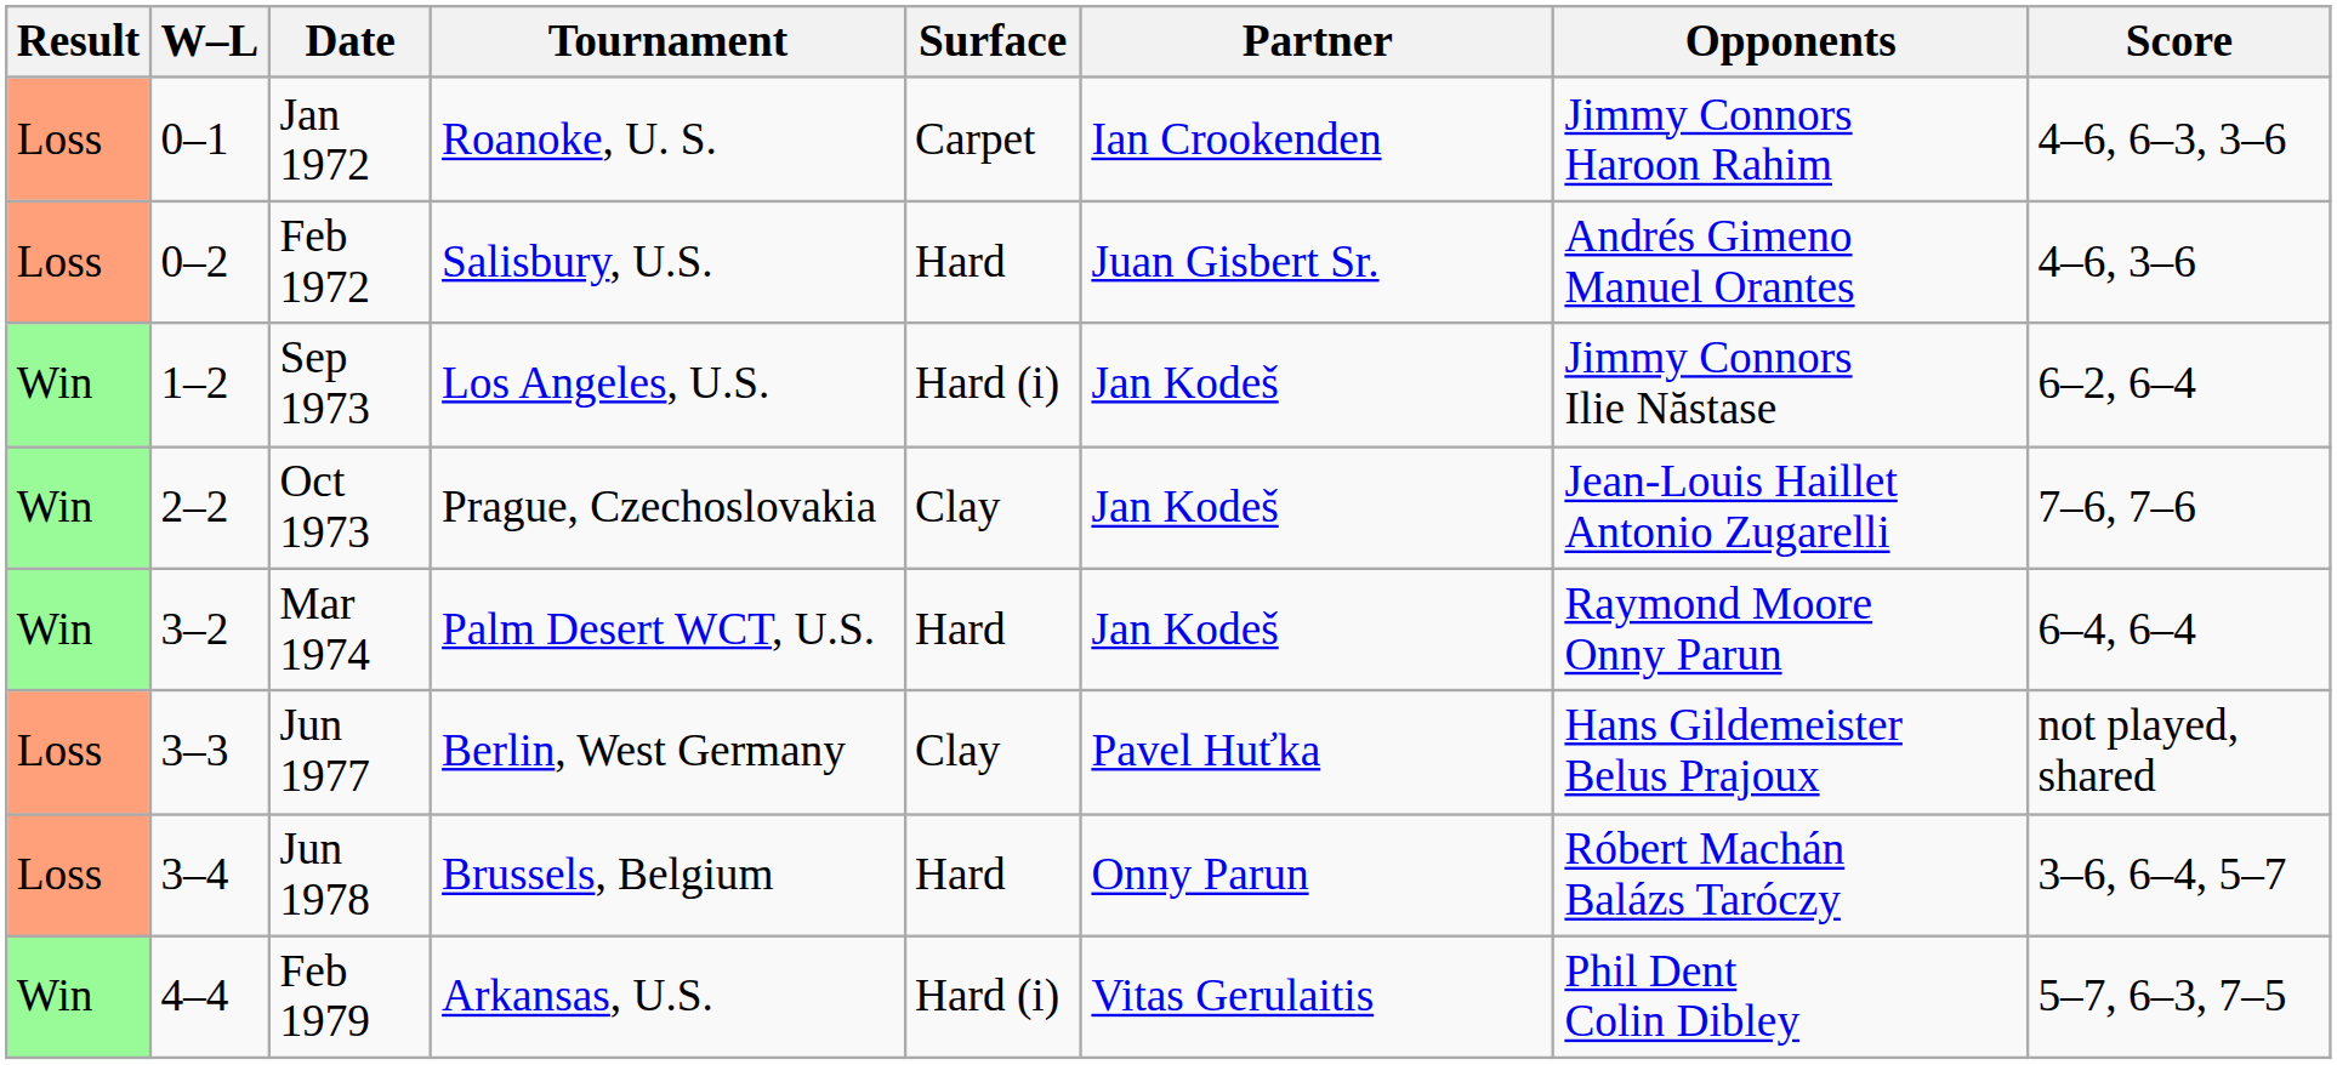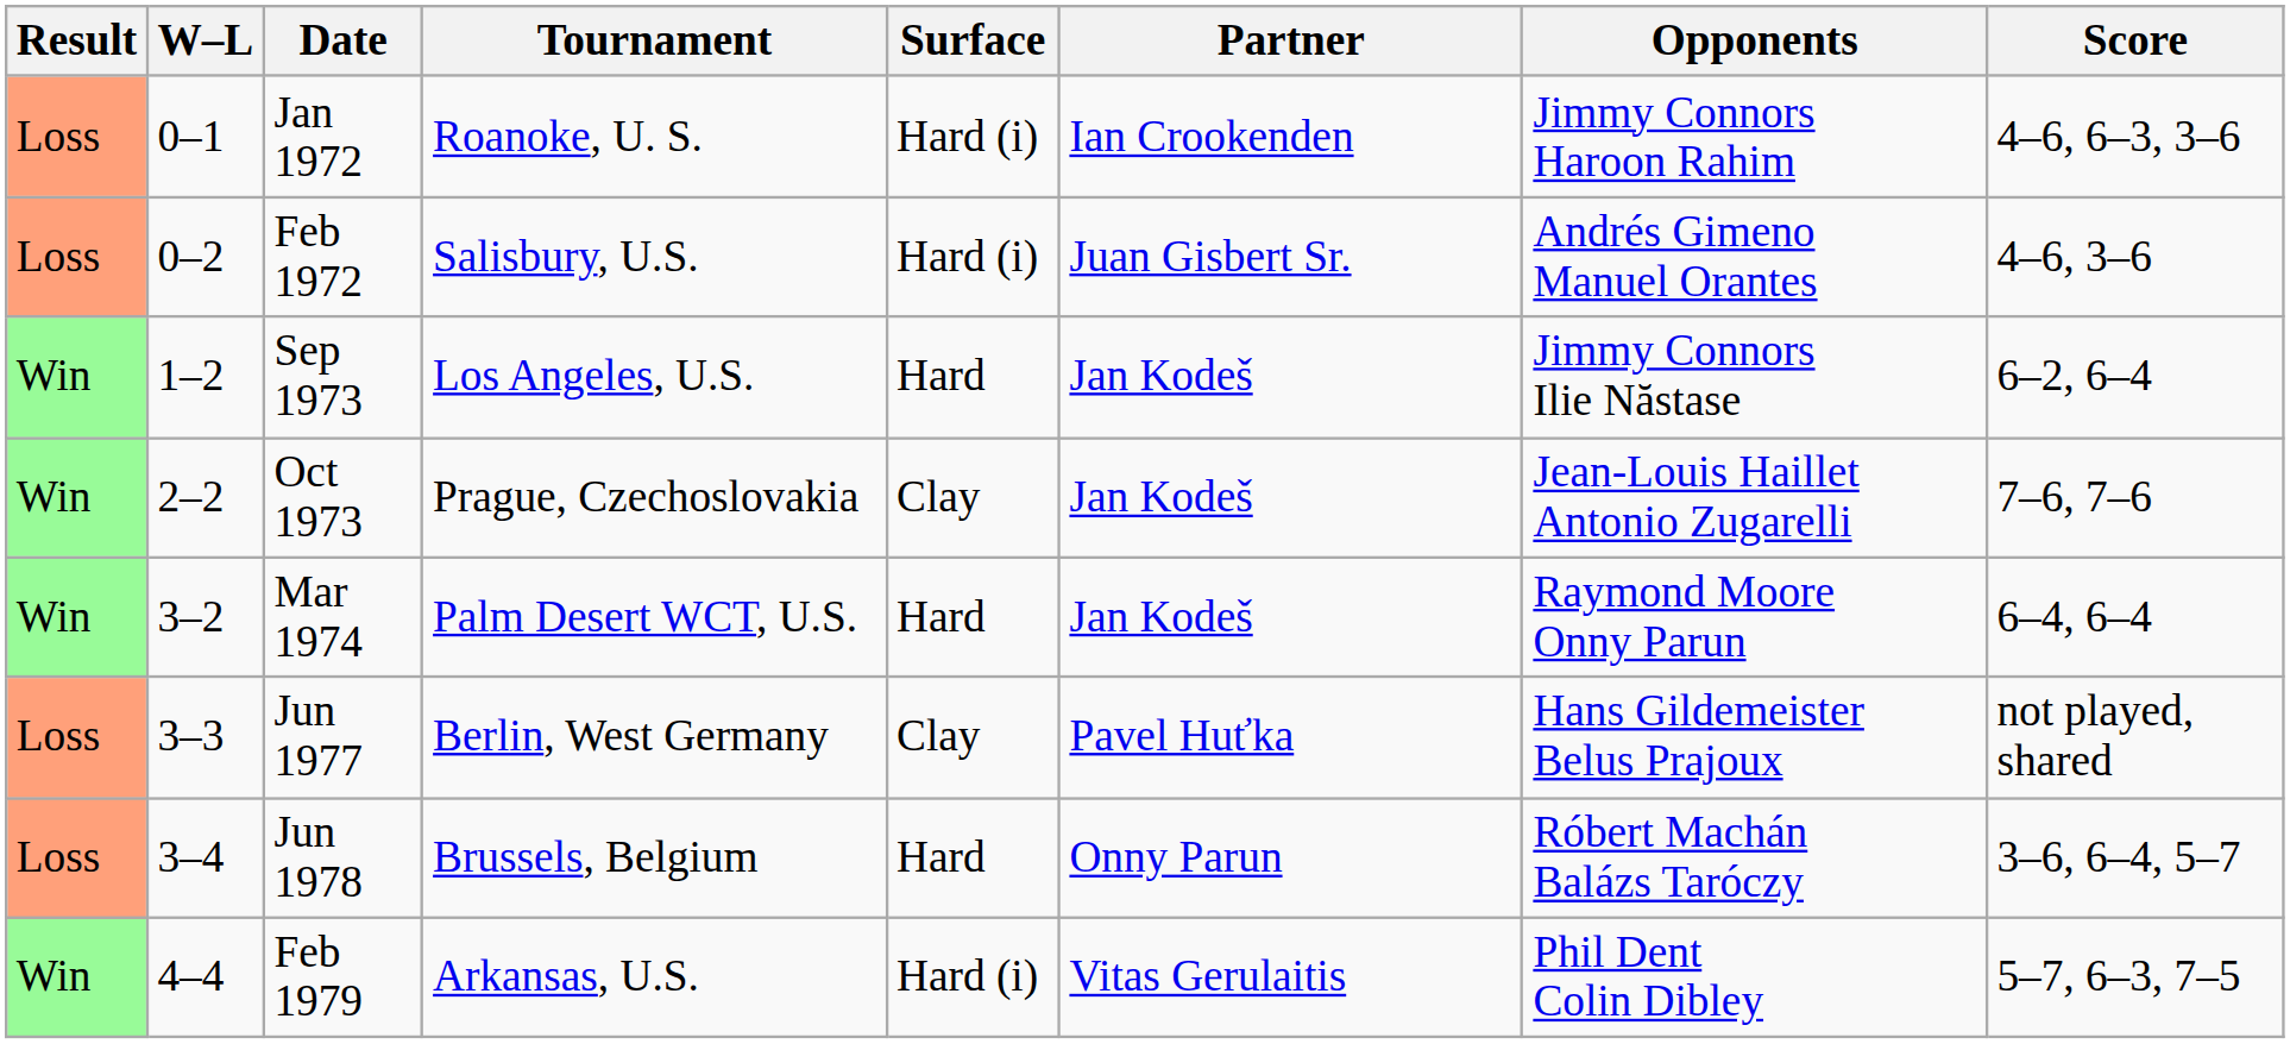Jan 1972 | Surface: Carpet -> Hard (i)
Feb 1972 | Surface: Hard -> Hard (i)
Sep 1973 | Surface: Hard (i) -> Hard
